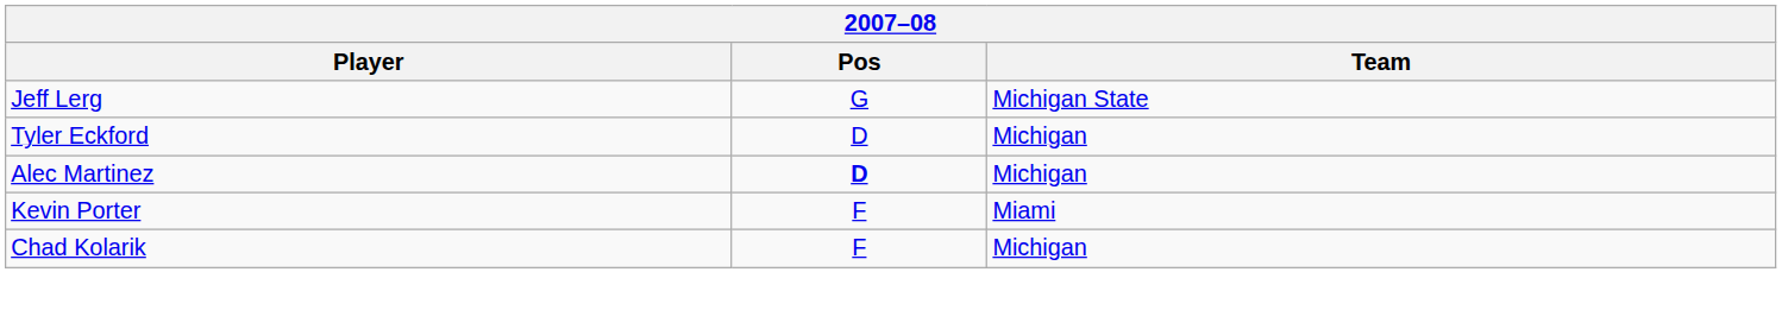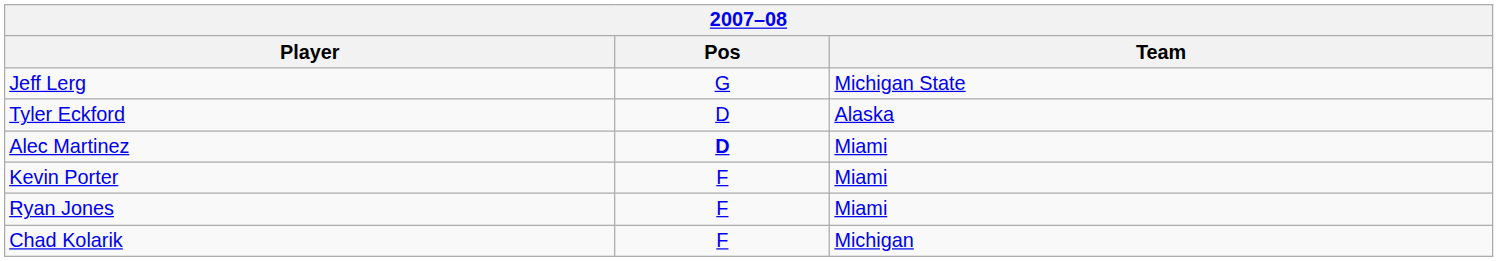Tyler Eckford | Team: Michigan -> Alaska
Alec Martinez | Team: Michigan -> Miami
+ row: Ryan Jones | F | Miami
